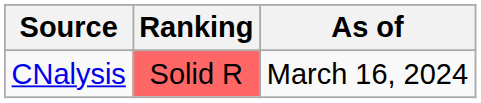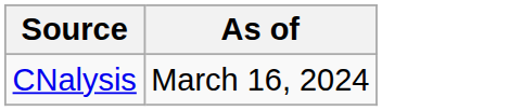- column: Ranking | Solid R
